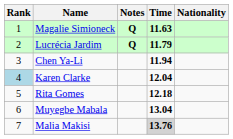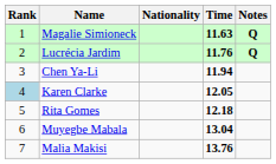columns swapped: Nationality <-> Notes
Lucrécia Jardim | Time: 11.79 -> 11.76
Karen Clarke | Time: 12.04 -> 12.05
Malia Makisi | Time: lightgrey background -> no background
